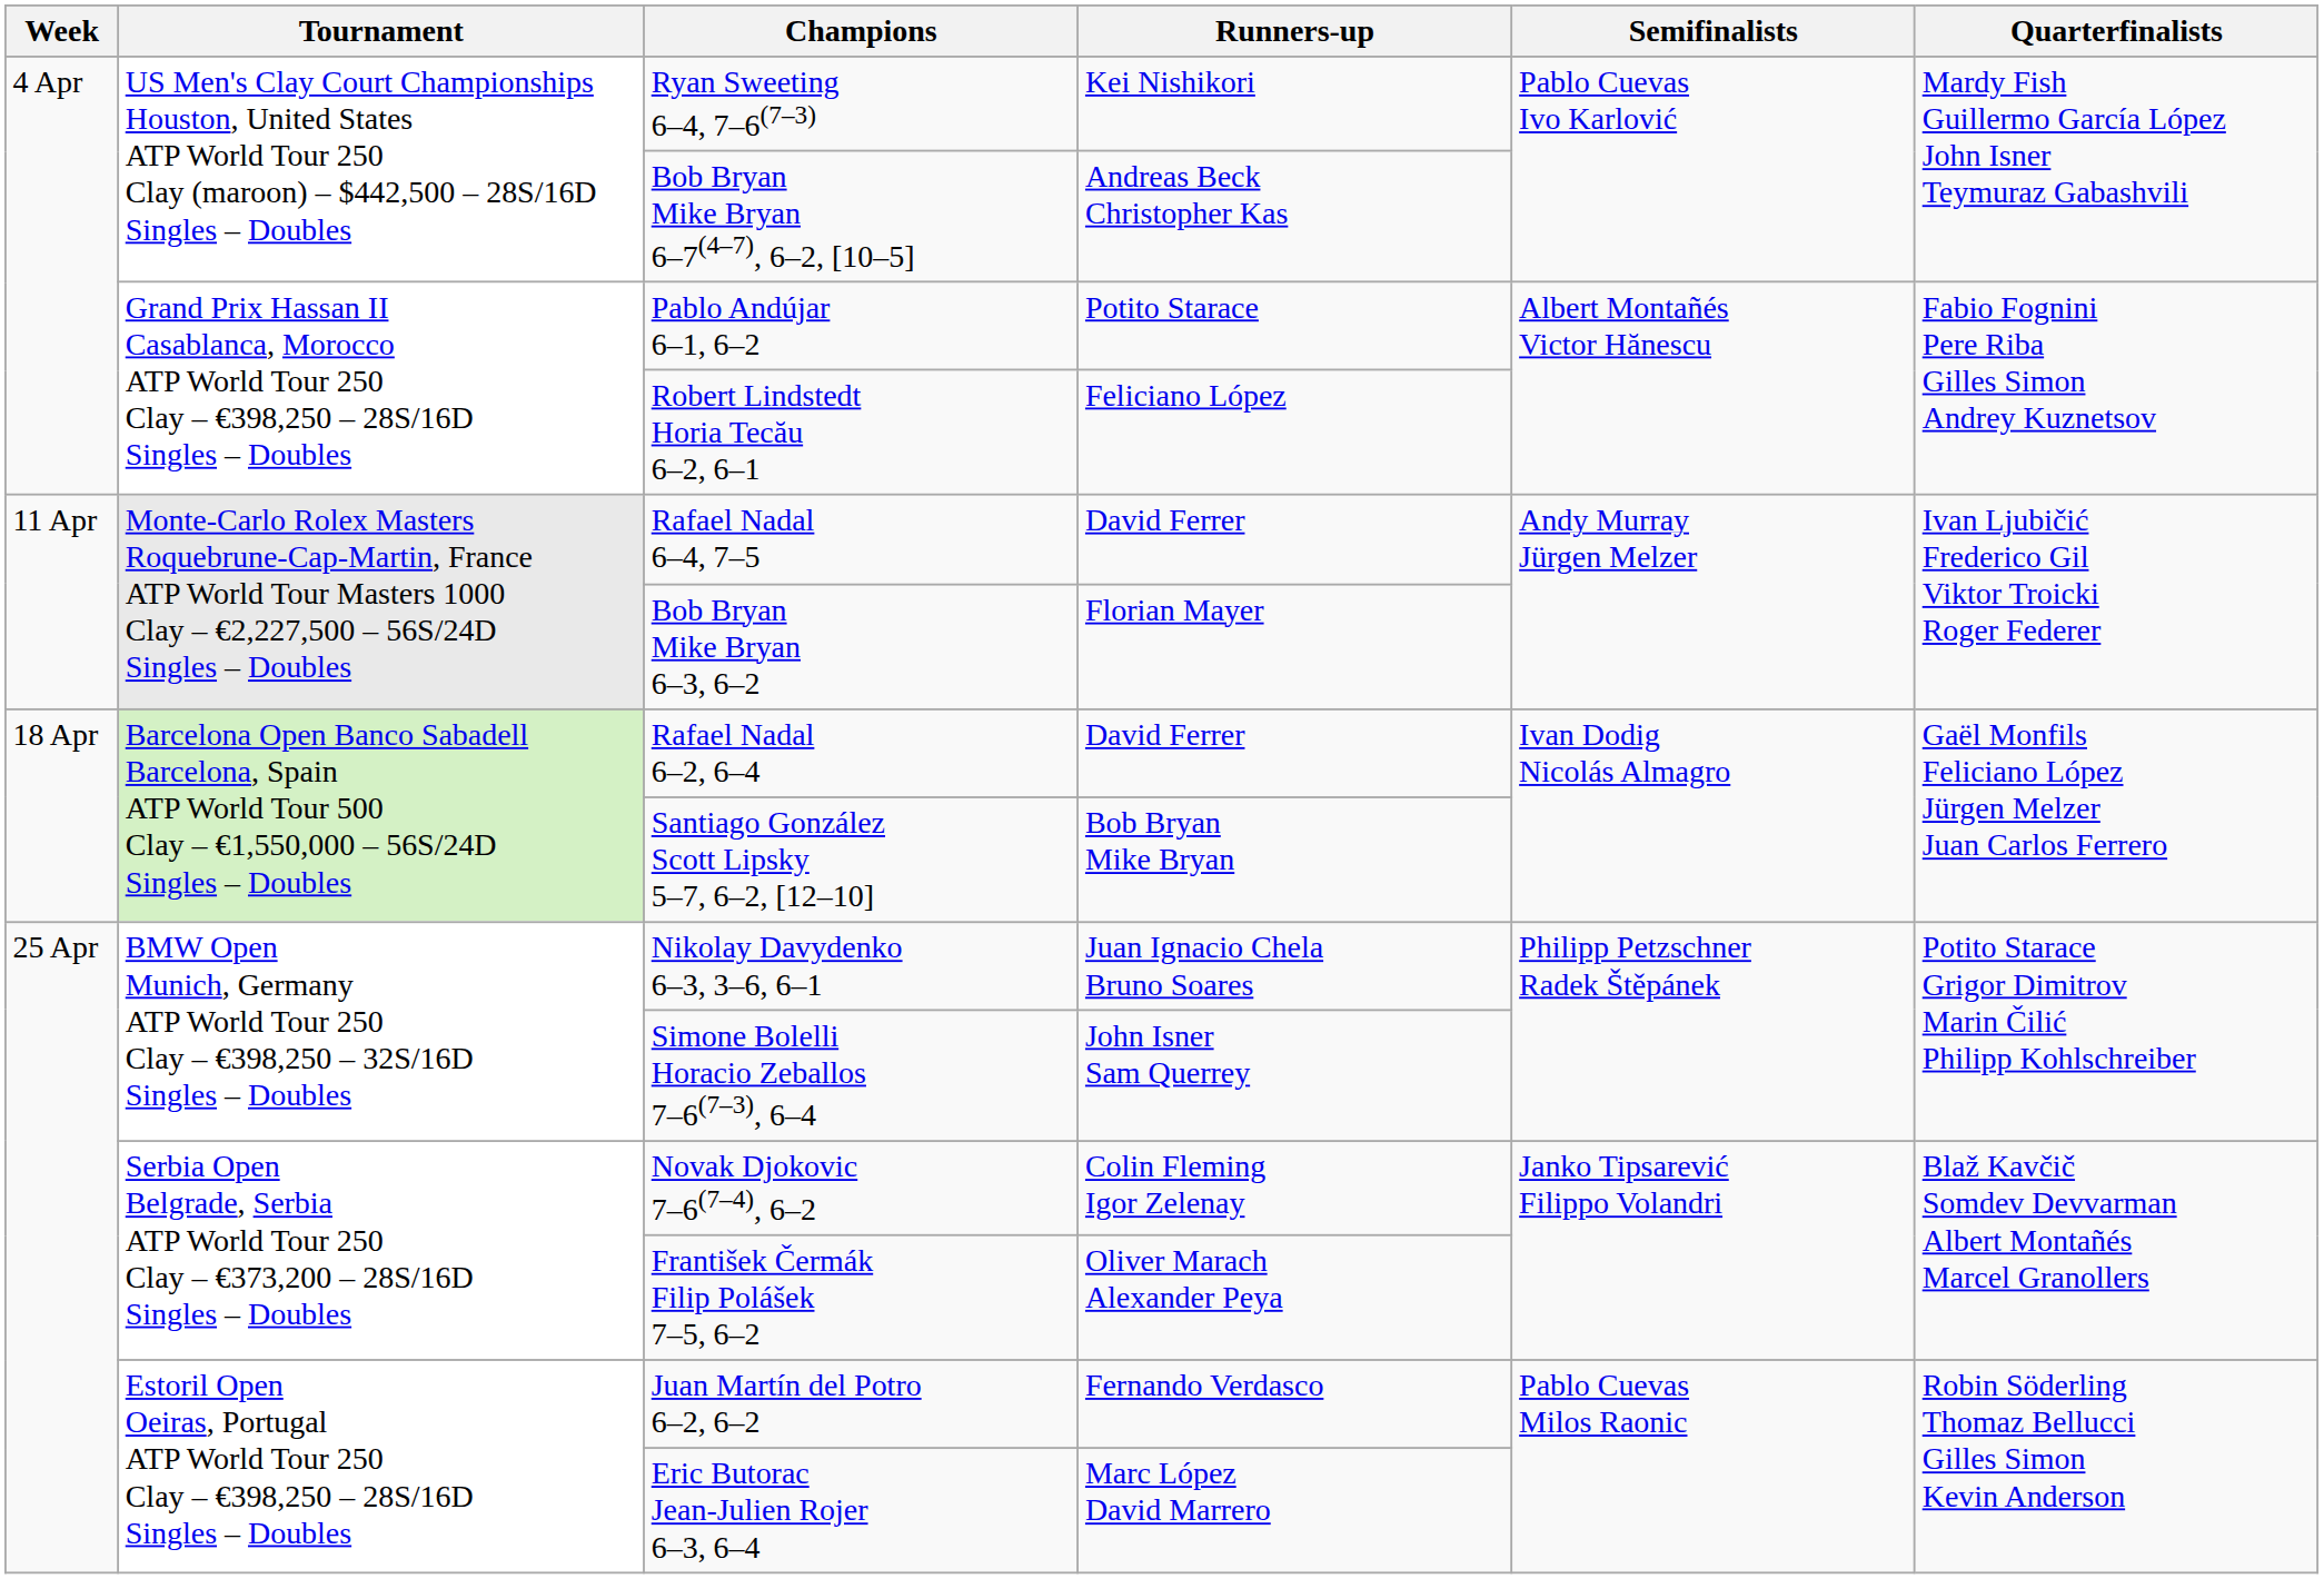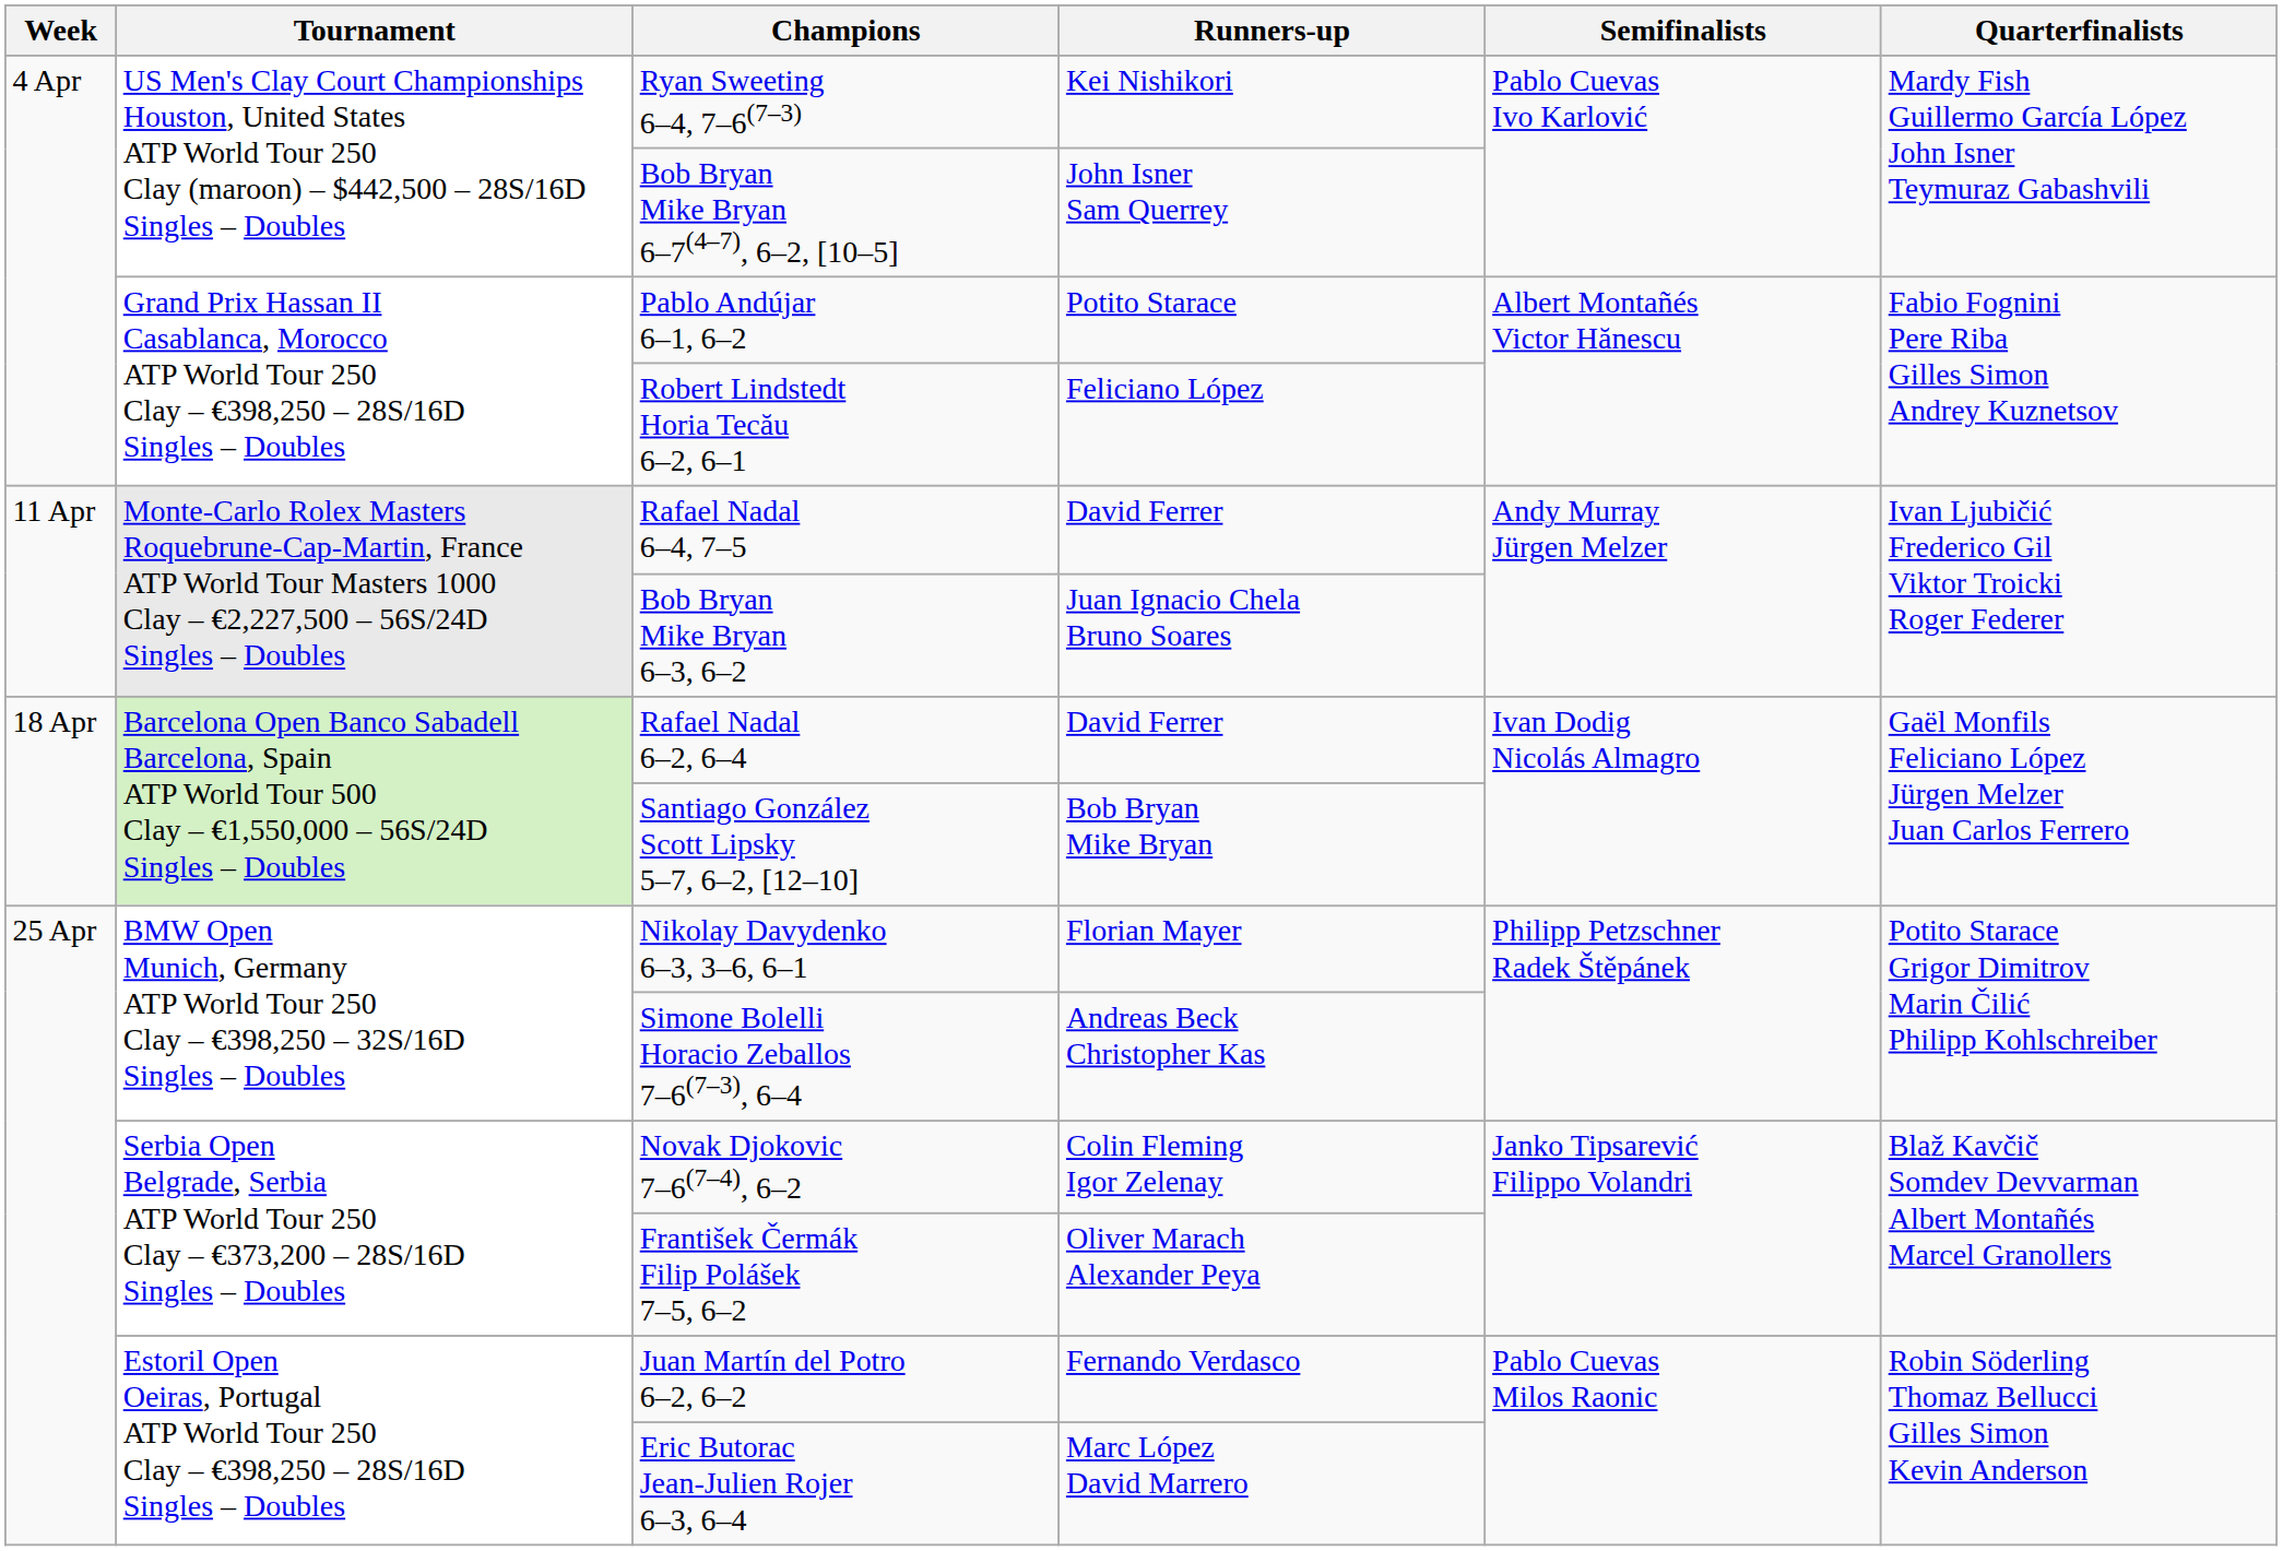Bob Bryan Mike Bryan 6–7(4–7), 6–2, [10–5] | Runners-up: Andreas Beck Christopher Kas -> John Isner Sam Querrey
Bob Bryan Mike Bryan 6–3, 6–2 | Runners-up: Florian Mayer -> Juan Ignacio Chela Bruno Soares
Nikolay Davydenko 6–3, 3–6, 6–1 | Runners-up: Juan Ignacio Chela Bruno Soares -> Florian Mayer
Simone Bolelli Horacio Zeballos 7–6(7–3), 6–4 | Runners-up: John Isner Sam Querrey -> Andreas Beck Christopher Kas
